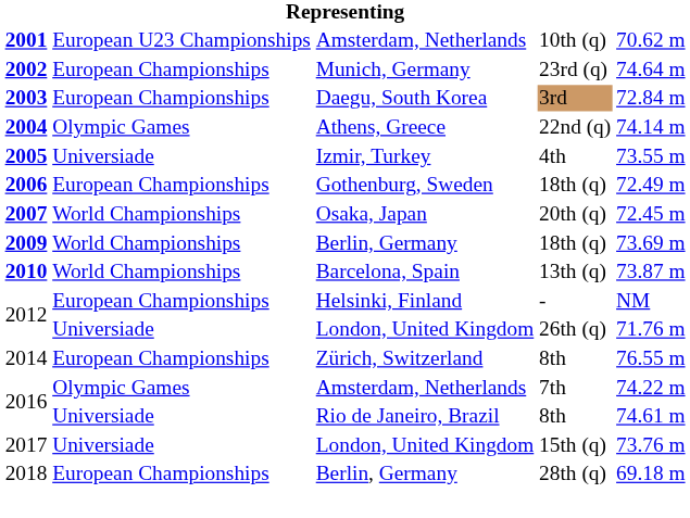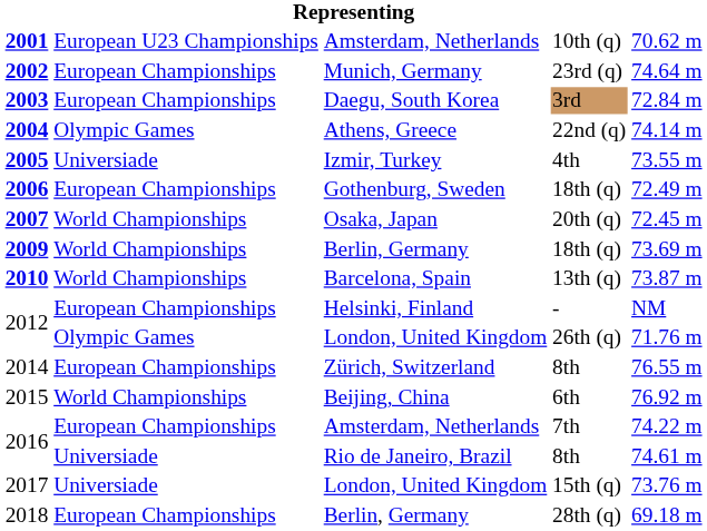2012 / 26th (q) | column 2: Universiade -> Olympic Games
+ row: 2015 | World Championships | Beijing, China | 6th | 76.92 m
2016 / 7th | column 2: Olympic Games -> European Championships
